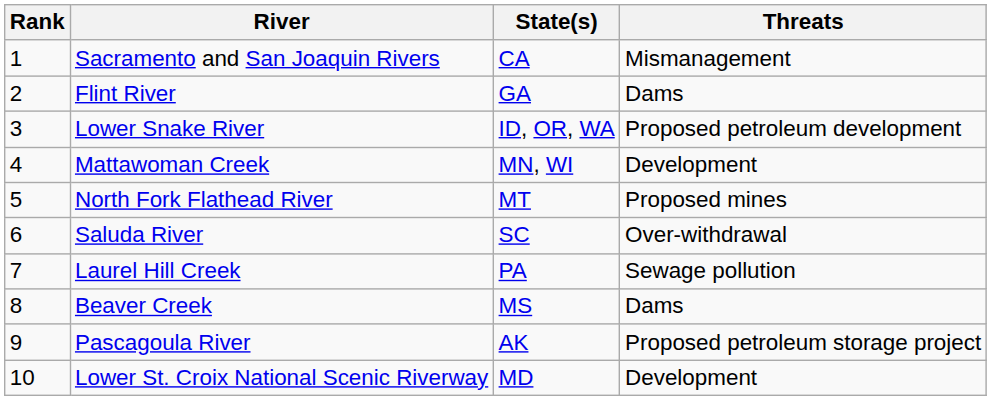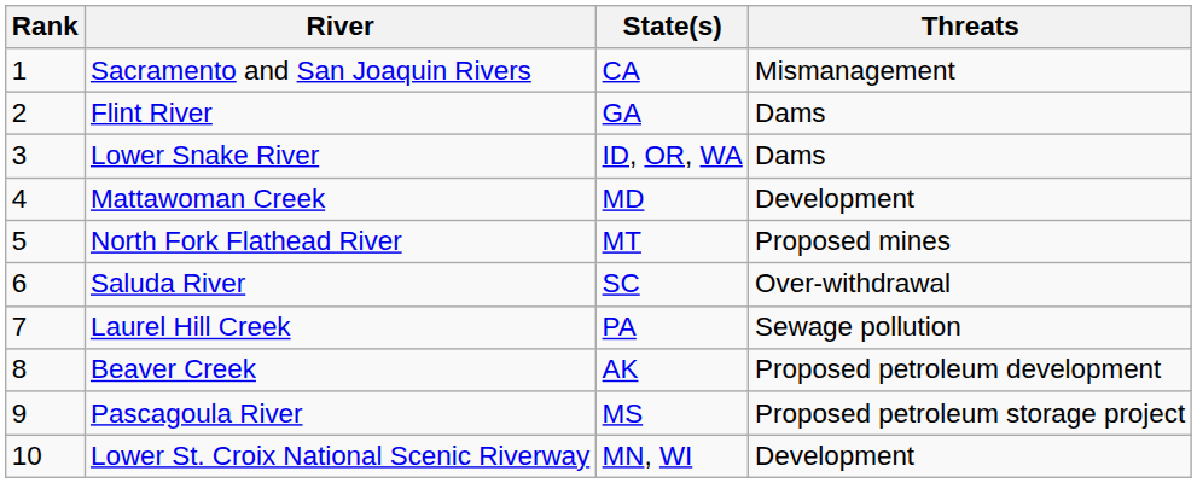Lower Snake River | Threats: Proposed petroleum development -> Dams
Mattawoman Creek | State(s): MN, WI -> MD
Beaver Creek | State(s): MS -> AK
Beaver Creek | Threats: Dams -> Proposed petroleum development
Pascagoula River | State(s): AK -> MS
Lower St. Croix National Scenic Riverway | State(s): MD -> MN, WI
